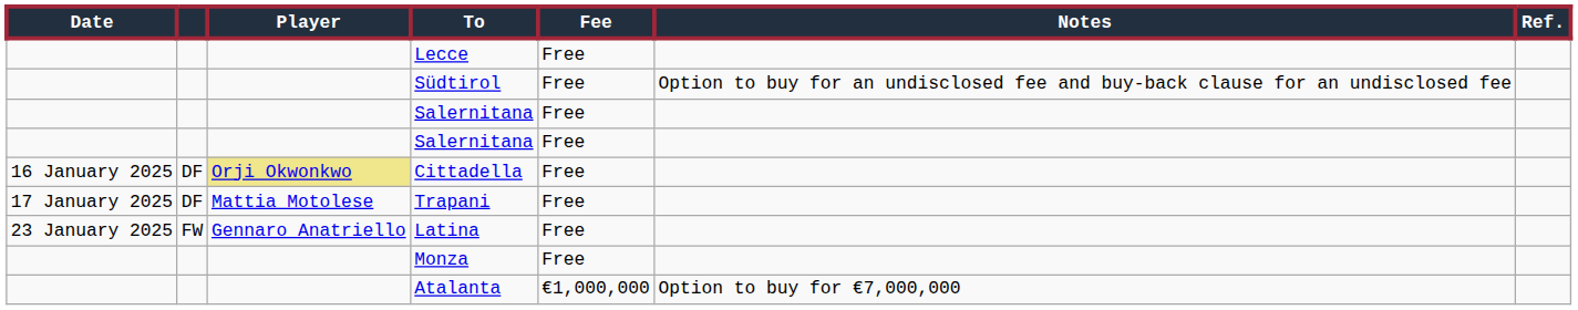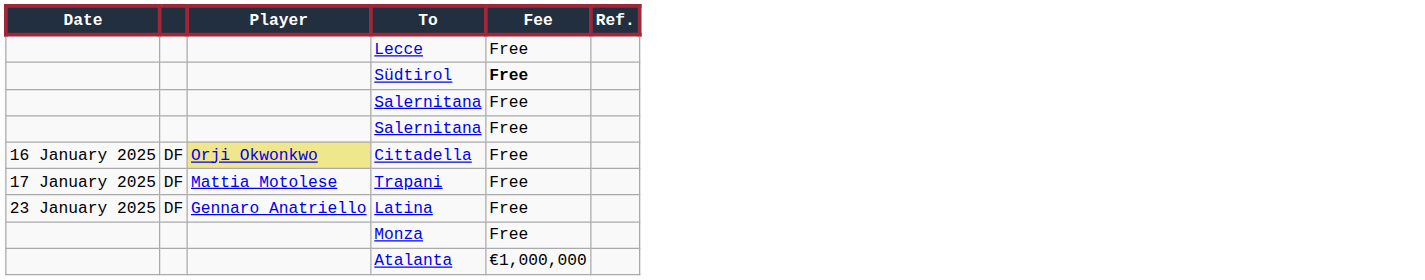- column: Notes | Option to buy for an undisclosed fee and buy-back clause for an undisclosed fee | Option to buy for €7,000,000
Südtirol | Fee: normal -> bold
Latina | column 2: FW -> DF
